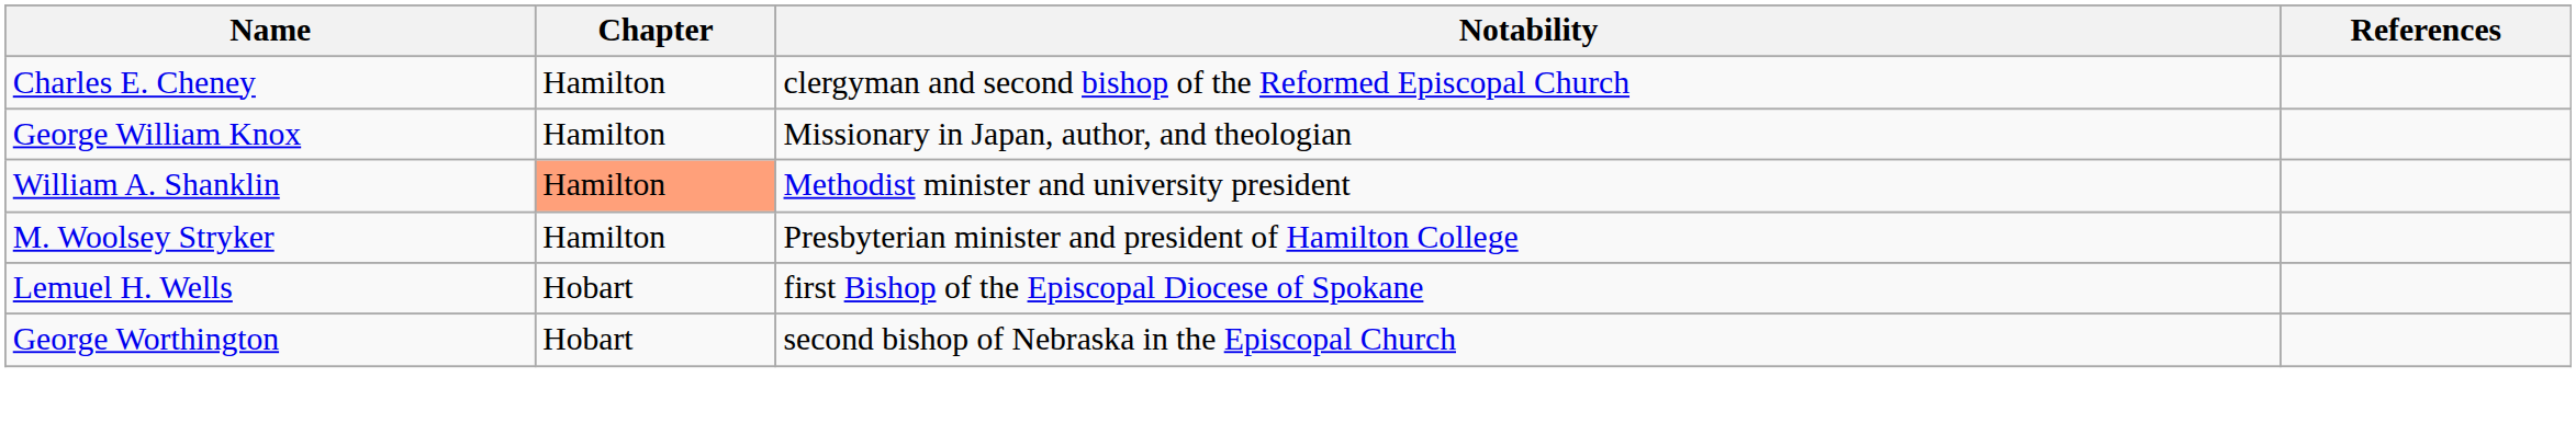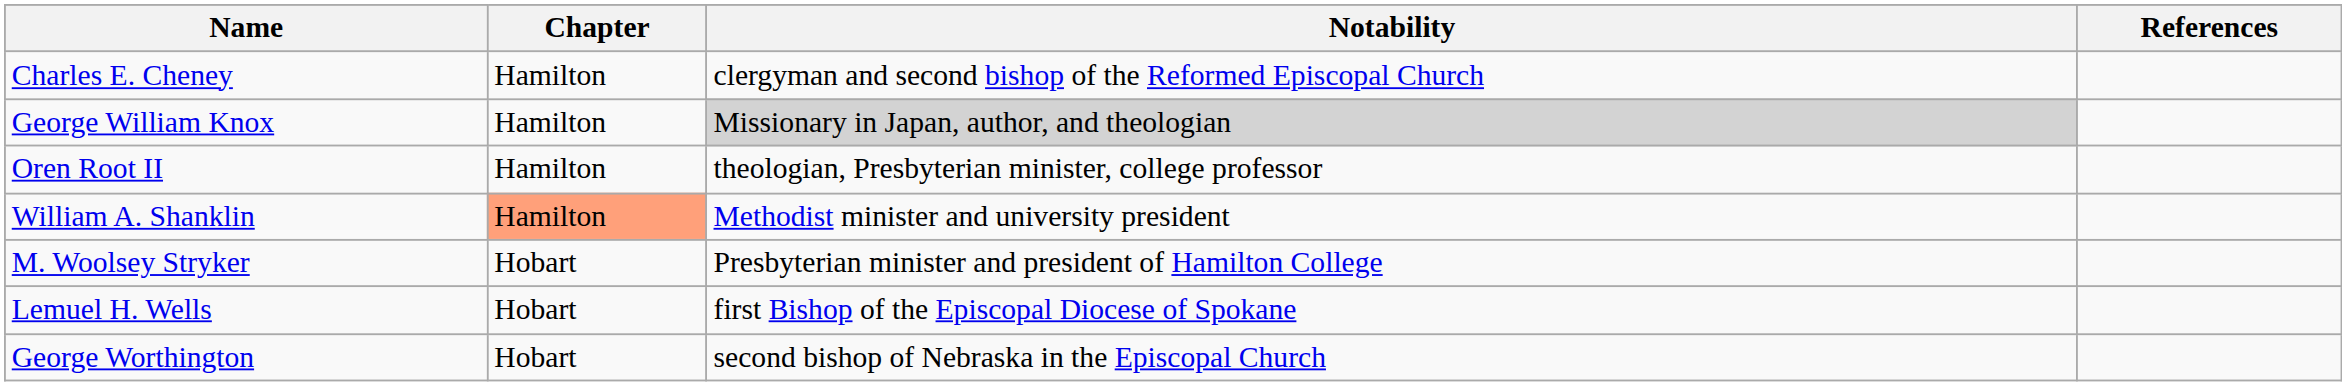George William Knox | Notability: no background -> lightgrey background
+ row: Oren Root II | Hamilton | theologian, Presbyterian minister, college professor
M. Woolsey Stryker | Chapter: Hamilton -> Hobart
